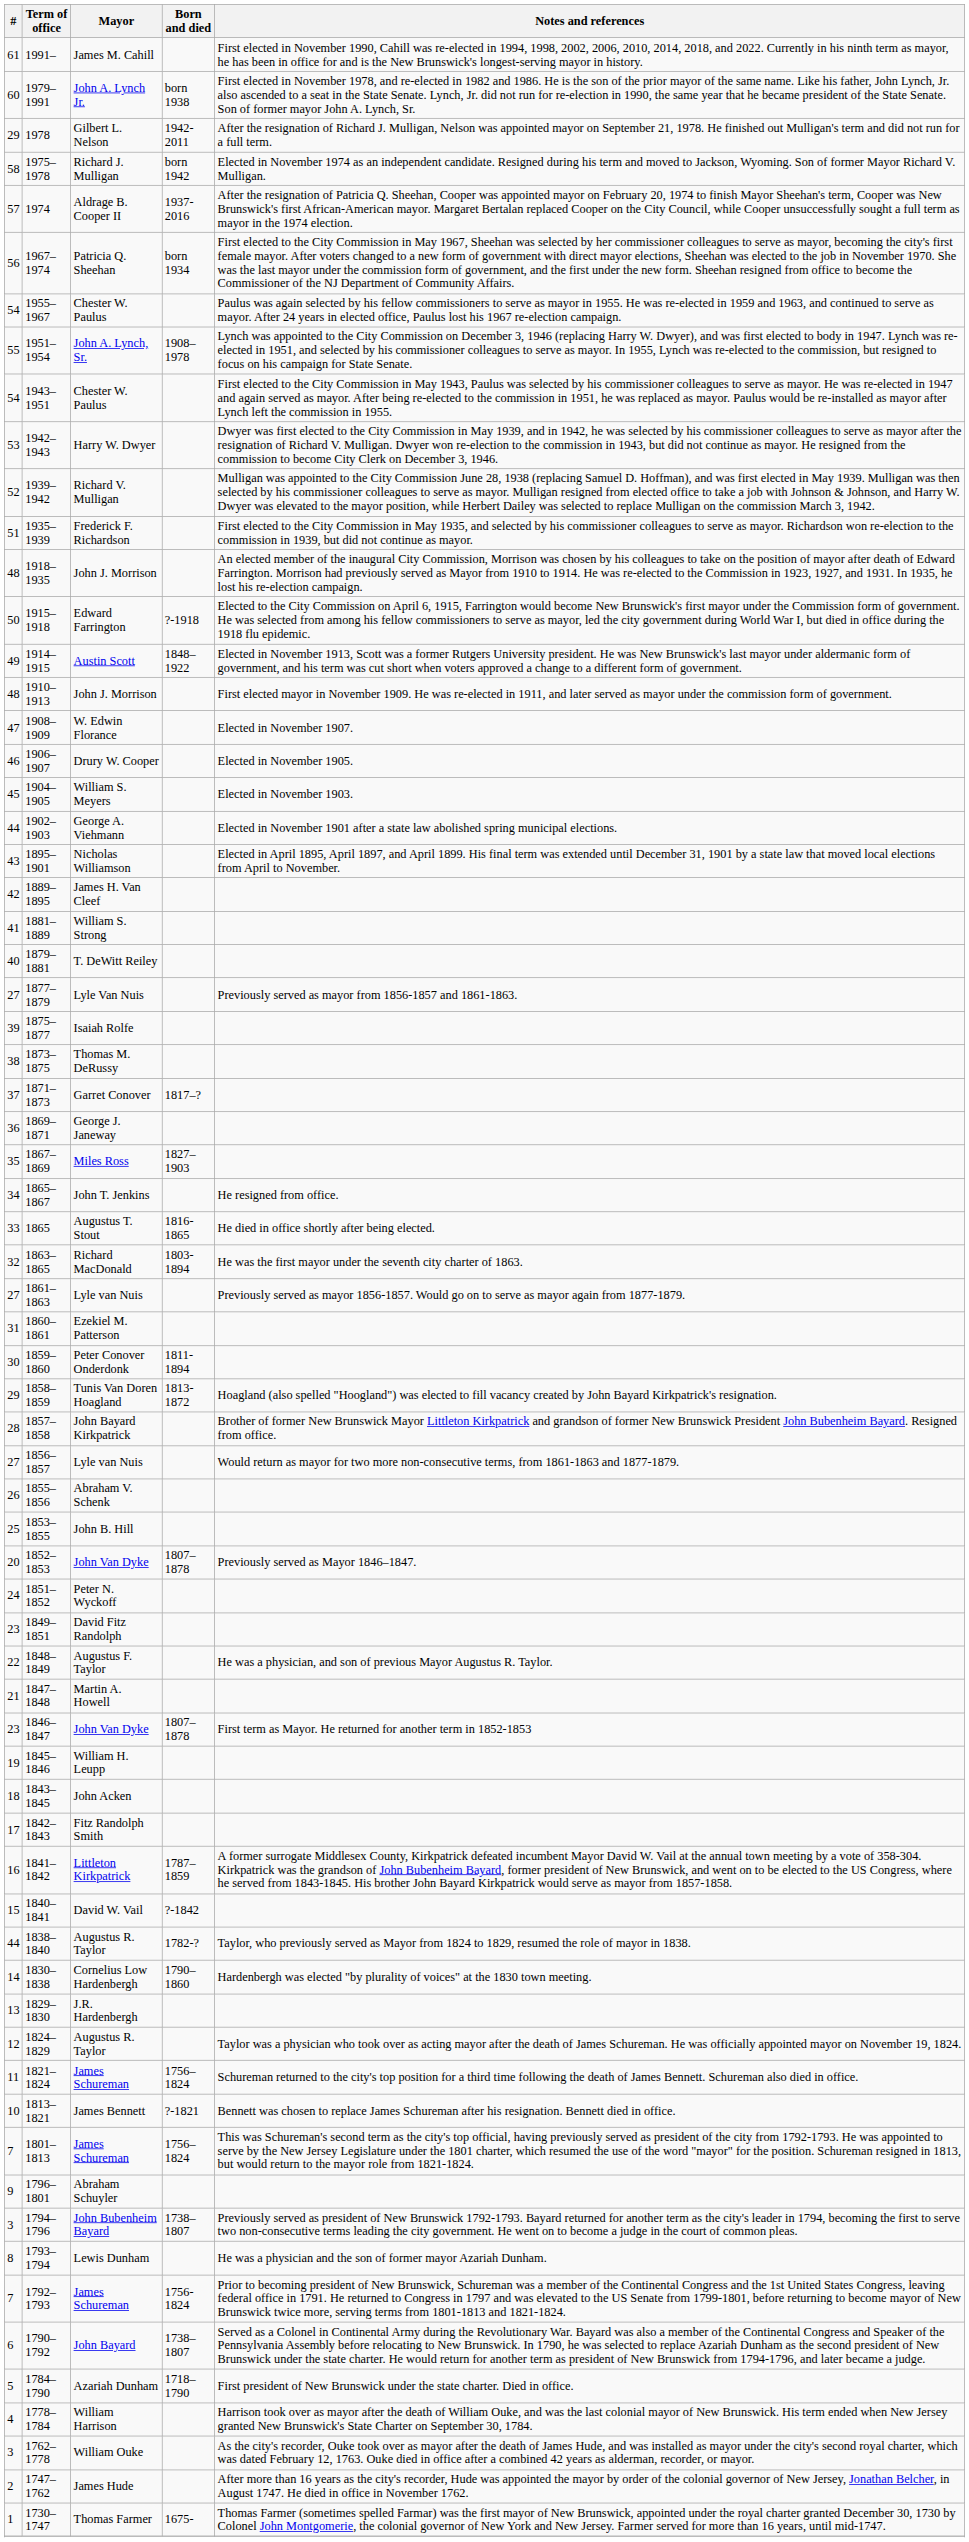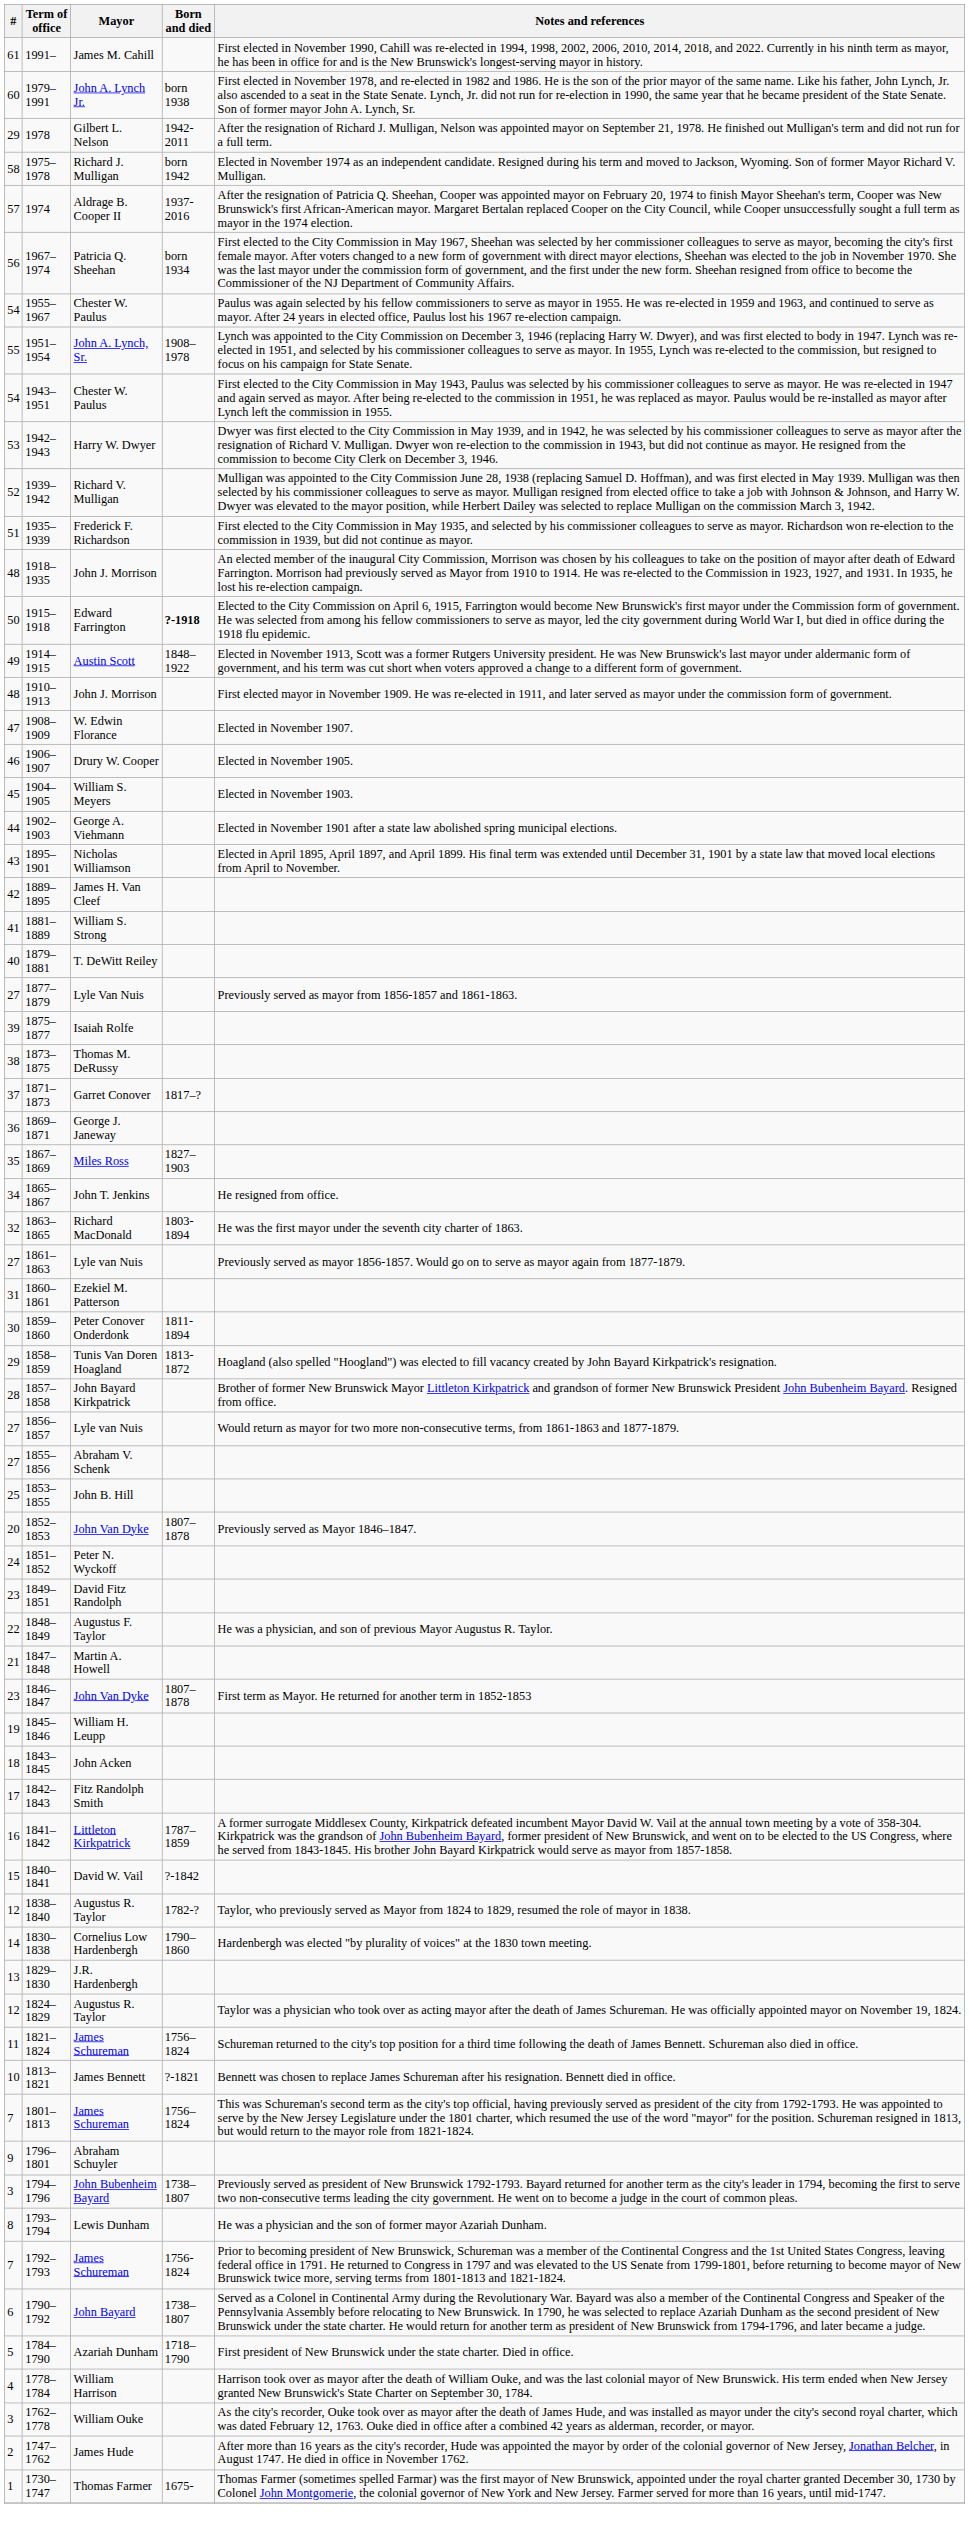1915–1918 | Born and died: normal -> bold
- row: 33 | 1865 | Augustus T. Stout | 1816-1865 | He died in office shortly after being elected.
1855–1856 | #: 26 -> 27
1838–1840 | #: 44 -> 12
